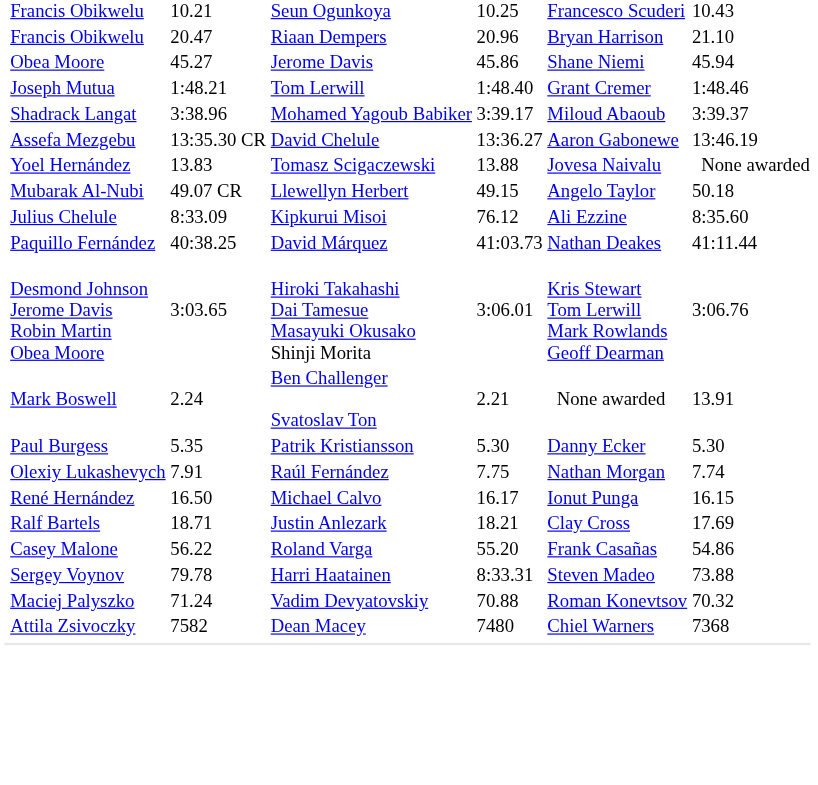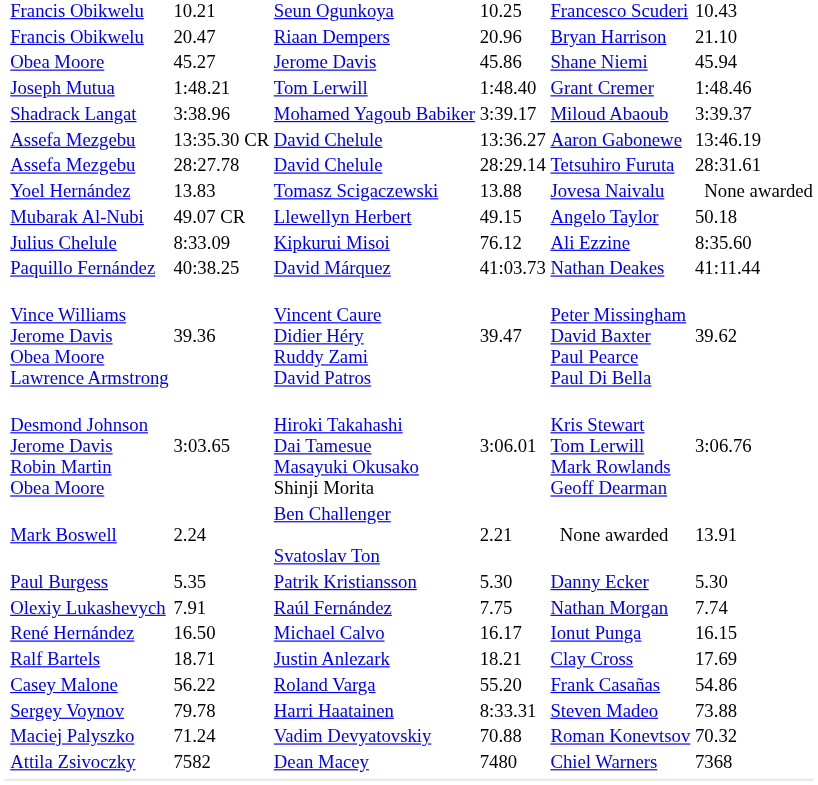+ row: Assefa Mezgebu | 28:27.78 | David Chelule | 28:29.14 | Tetsuhiro Furuta | 28:31.61
+ row: Vince Williams Jerome Davis Obea Moore Lawrence Armstrong | 39.36 | Vincent Caure Didier Héry Ruddy Zami David Patros | 39.47 | Peter Missingham David Baxter Paul Pearce Paul Di Bella | 39.62
